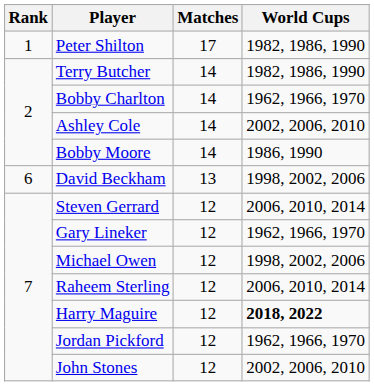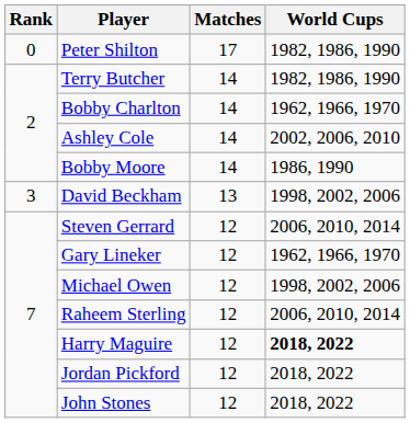Peter Shilton | Rank: 1 -> 0
David Beckham | Rank: 6 -> 3
Jordan Pickford | World Cups: 1962, 1966, 1970 -> 2018, 2022
John Stones | World Cups: 2002, 2006, 2010 -> 2018, 2022
